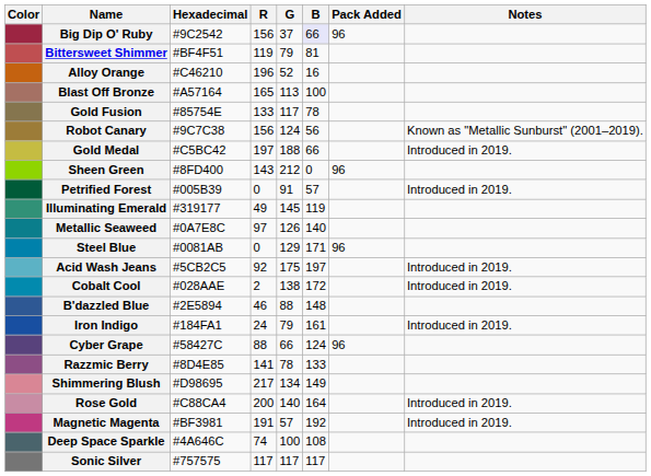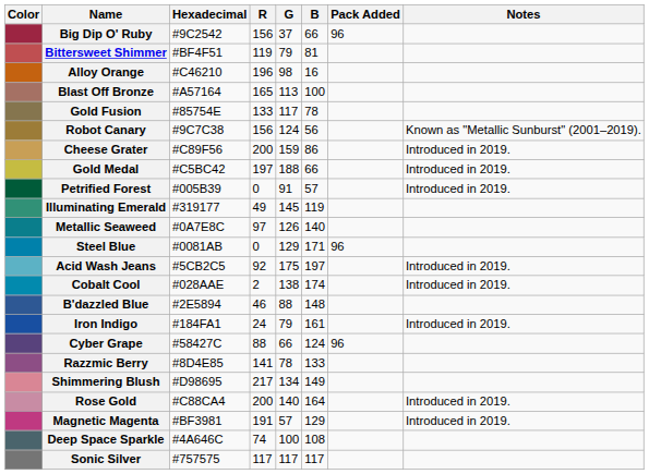Big Dip O' Ruby | B: lavender background -> no background
Alloy Orange | G: 52 -> 98
+ row: Cheese Grater | #C89F56 | 200 | 159 | 86 | Introduced in 2019.
- row: Sheen Green | #8FD400 | 143 | 212 | 0 | 96
Cobalt Cool | B: 172 -> 174
Magnetic Magenta | B: 192 -> 129
